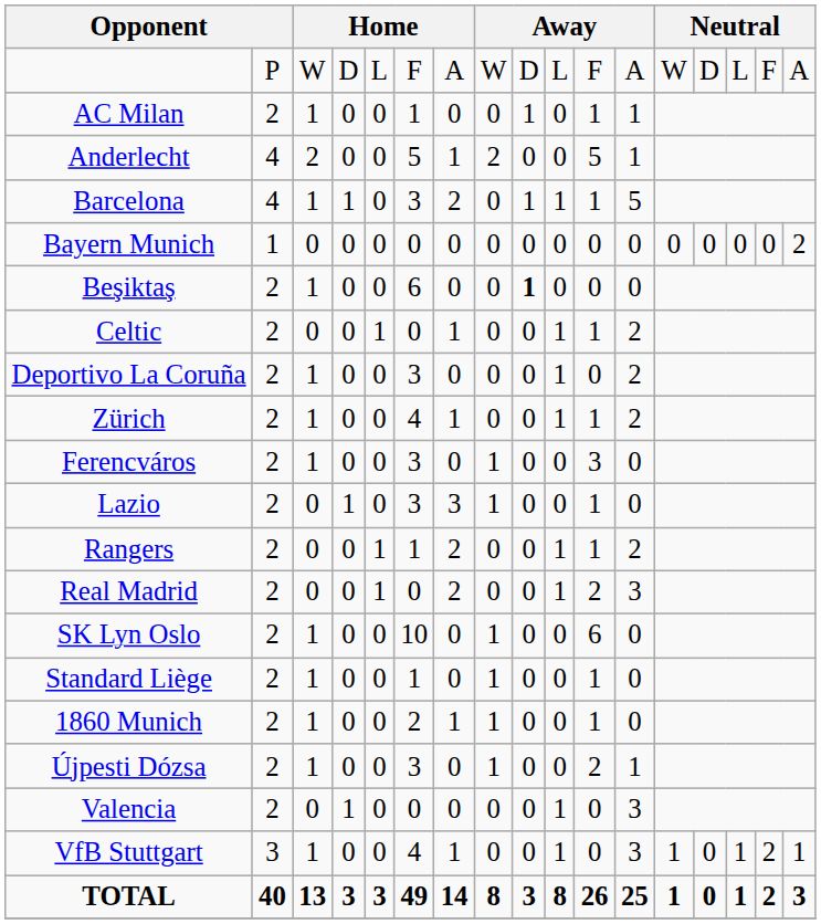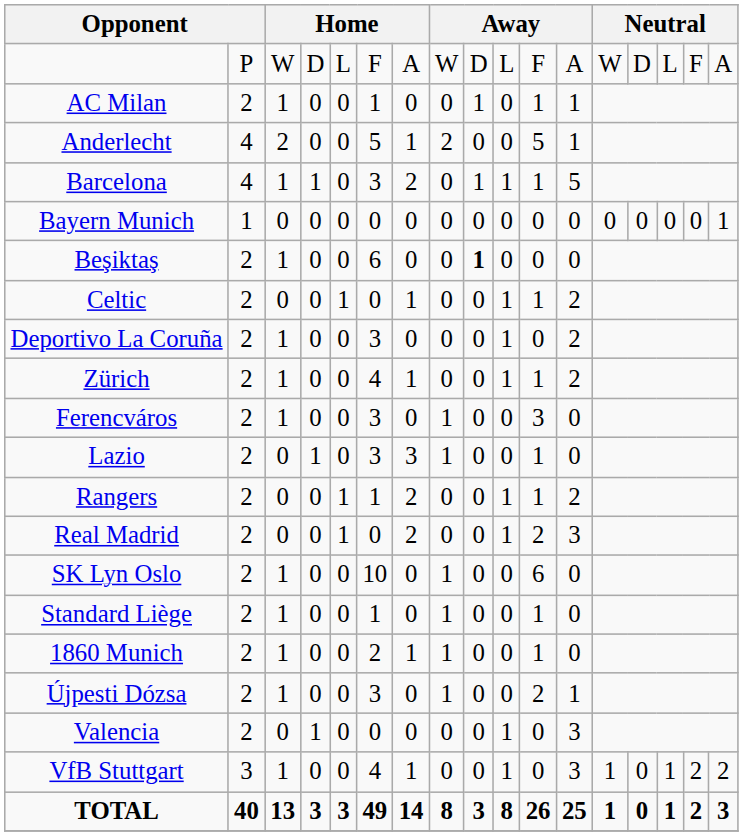Bayern Munich | column 17: 2 -> 1
VfB Stuttgart | column 17: 1 -> 2
